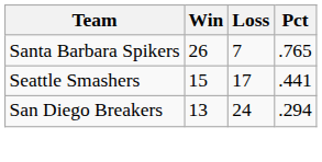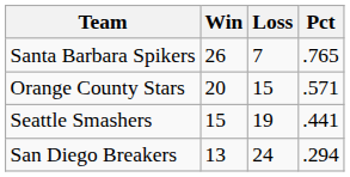+ row: Orange County Stars | 20 | 15 | .571
Seattle Smashers | Loss: 17 -> 19
